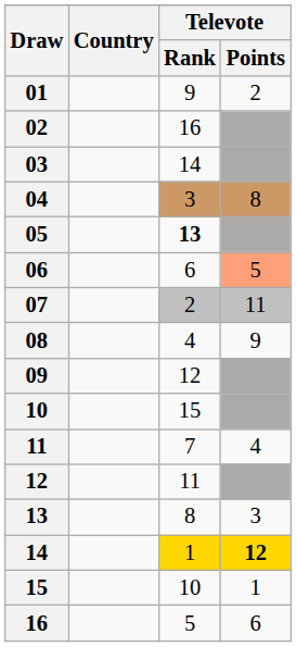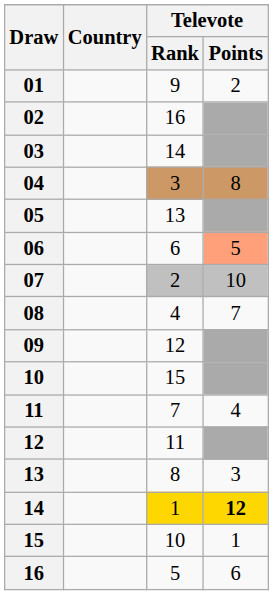05 | Televote / Rank: bold -> normal
07 | Televote / Points: 11 -> 10
08 | Televote / Points: 9 -> 7
